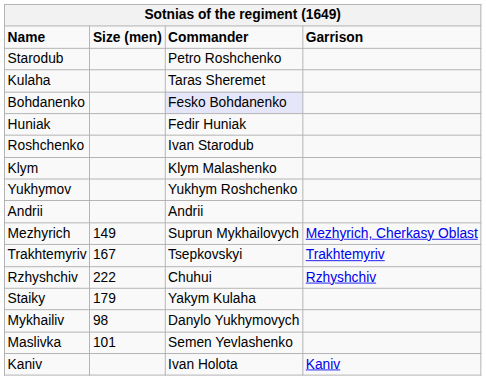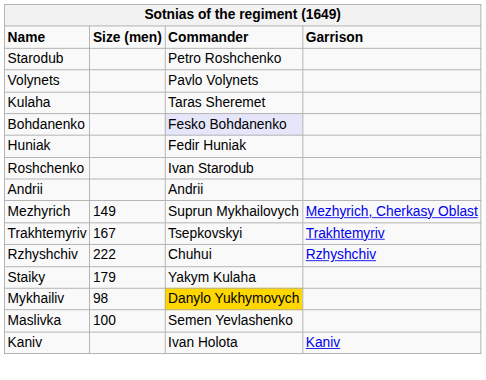+ row: Volynets | Pavlo Volynets
- row: Klym | Klym Malashenko
- row: Yukhymov | Yukhym Roshchenko
Mykhailiv | Commander: no background -> gold background
Maslivka | Size (men): 101 -> 100
